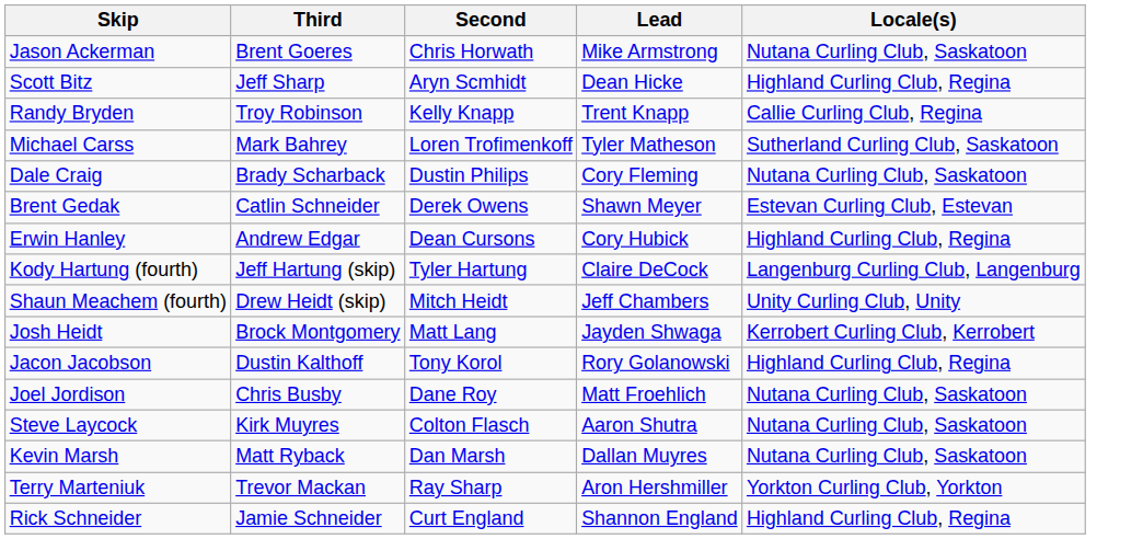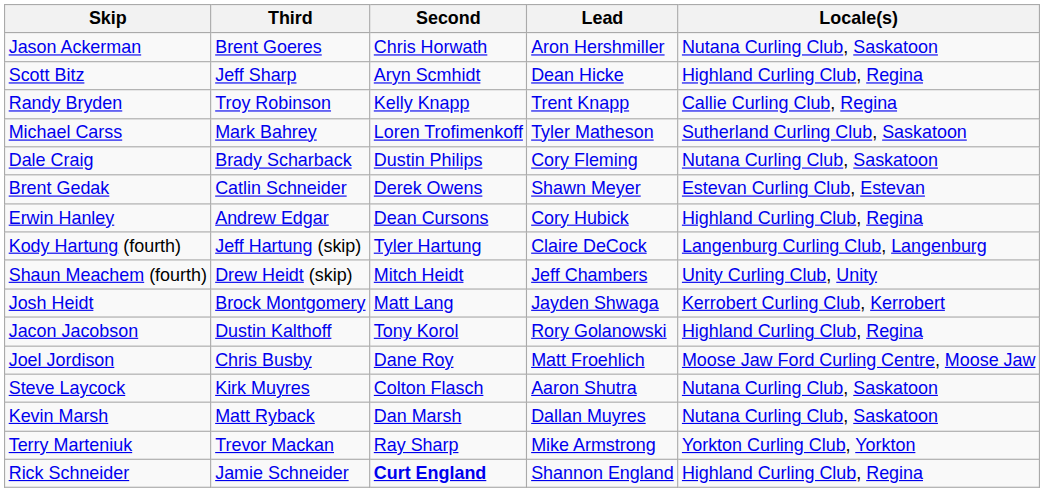Jason Ackerman | Lead: Mike Armstrong -> Aron Hershmiller
Joel Jordison | Locale(s): Nutana Curling Club, Saskatoon -> Moose Jaw Ford Curling Centre, Moose Jaw
Terry Marteniuk | Lead: Aron Hershmiller -> Mike Armstrong
Rick Schneider | Second: normal -> bold
